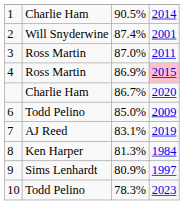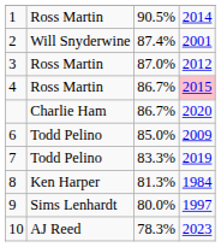1 | column 2: Charlie Ham -> Ross Martin
3 | column 4: 2011 -> 2012
4 | column 3: 86.9% -> 86.7%
7 | column 2: AJ Reed -> Todd Pelino
7 | column 3: 83.1% -> 83.3%
9 | column 3: 80.9% -> 80.0%
10 | column 2: Todd Pelino -> AJ Reed
